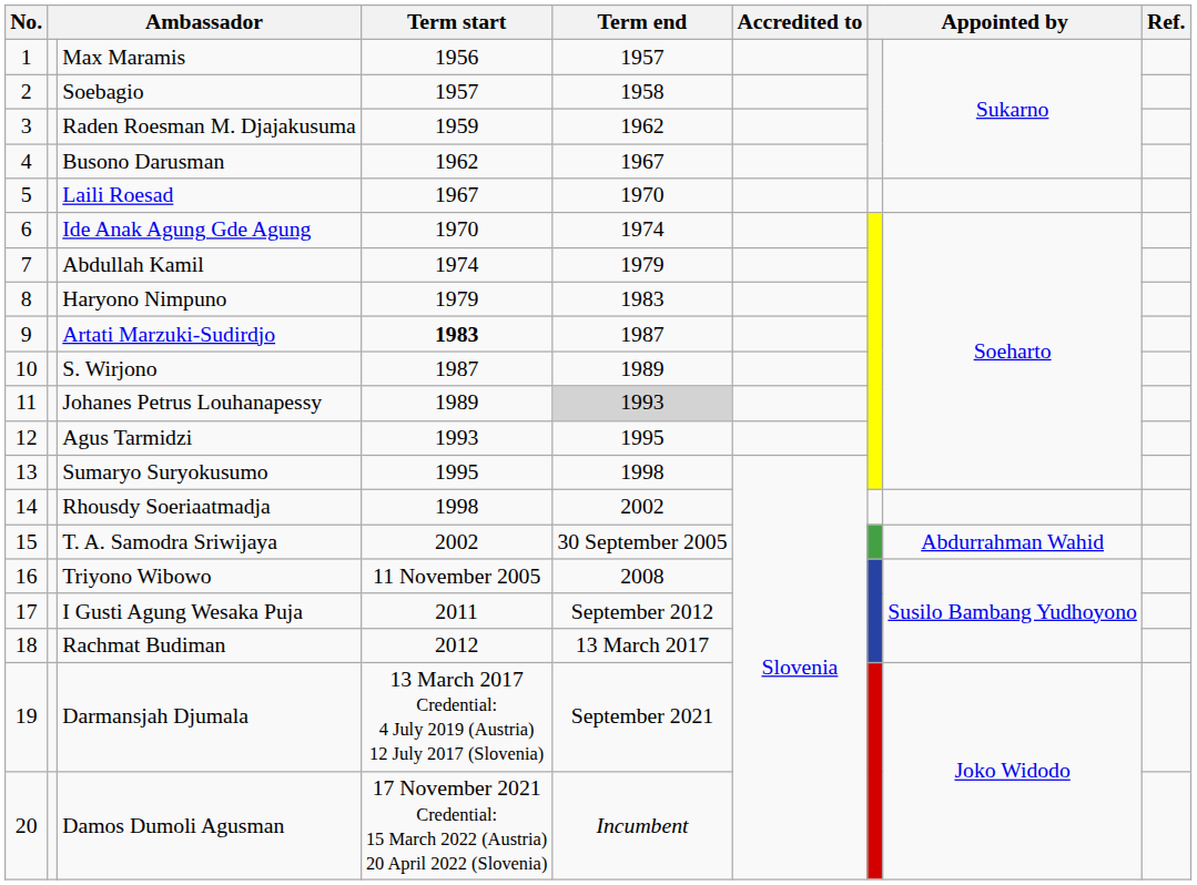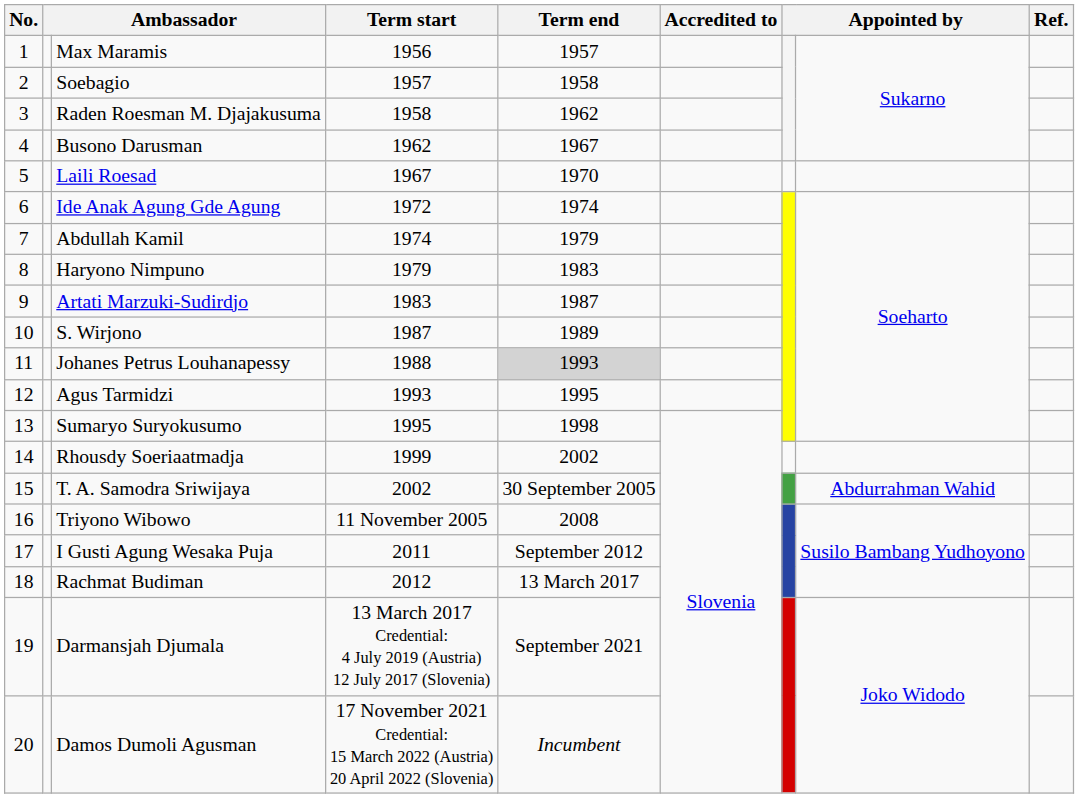Raden Roesman M. Djajakusuma | Term start: 1959 -> 1958
Ide Anak Agung Gde Agung | Term start: 1970 -> 1972
Artati Marzuki-Sudirdjo | Term start: bold -> normal
Johanes Petrus Louhanapessy | Term start: 1989 -> 1988
Rhousdy Soeriaatmadja | Term start: 1998 -> 1999
